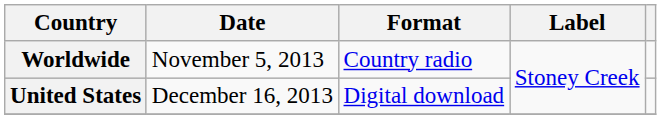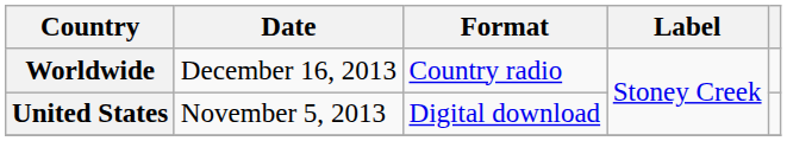Worldwide | Date: November 5, 2013 -> December 16, 2013
United States | Date: December 16, 2013 -> November 5, 2013
